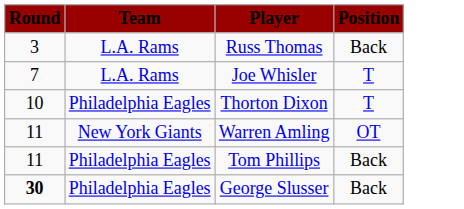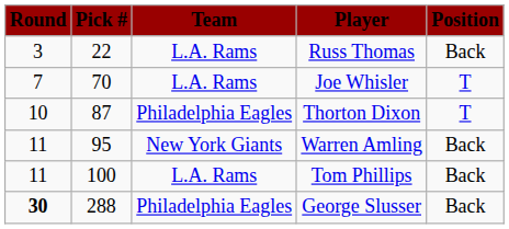+ column: Pick # | 22 | 70 | 87 | 95 | 100 | 288
Warren Amling | Position: OT -> Back
Tom Phillips | Team: Philadelphia Eagles -> L.A. Rams
